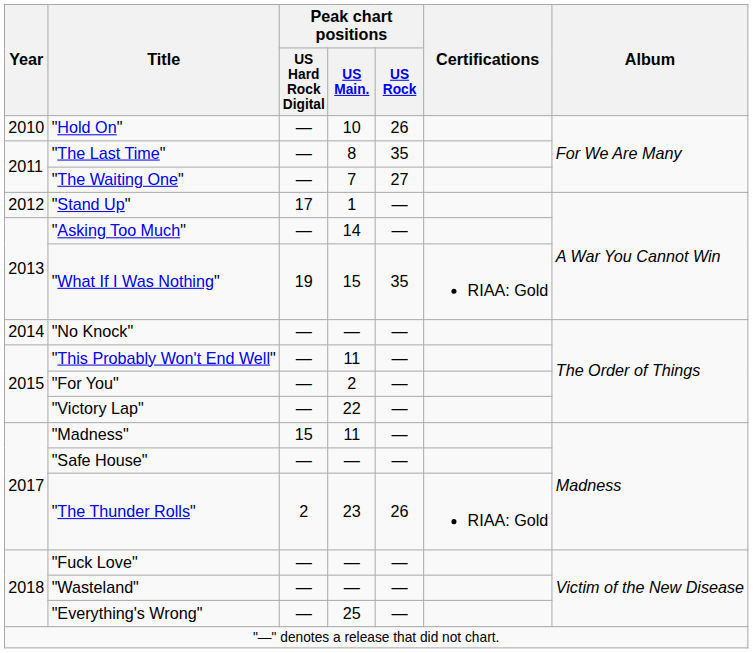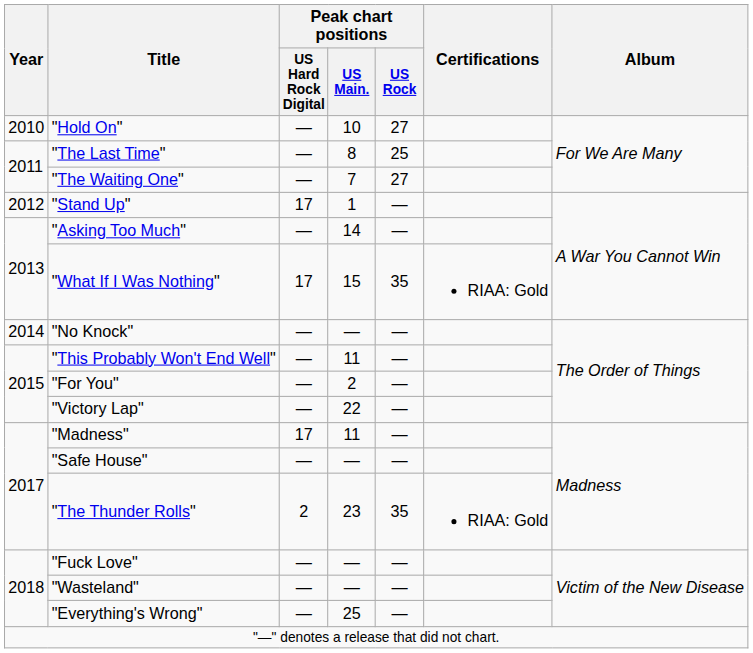"Hold On" | Peak chart positions / US Rock: 26 -> 27
"The Last Time" | Peak chart positions / US Rock: 35 -> 25
"What If I Was Nothing" | Peak chart positions / US Hard Rock Digital: 19 -> 17
"Madness" | Peak chart positions / US Hard Rock Digital: 15 -> 17
"The Thunder Rolls" | Peak chart positions / US Rock: 26 -> 35
